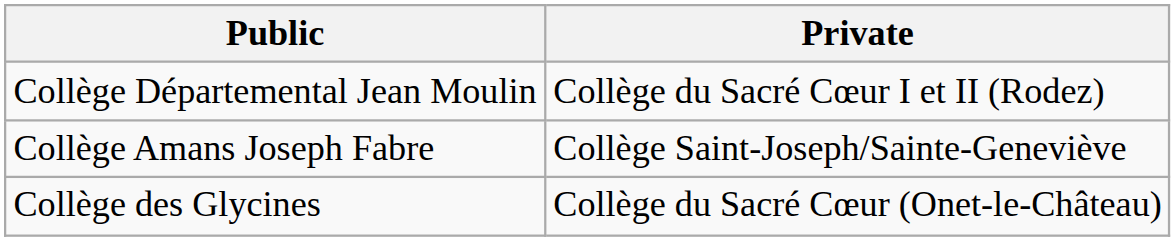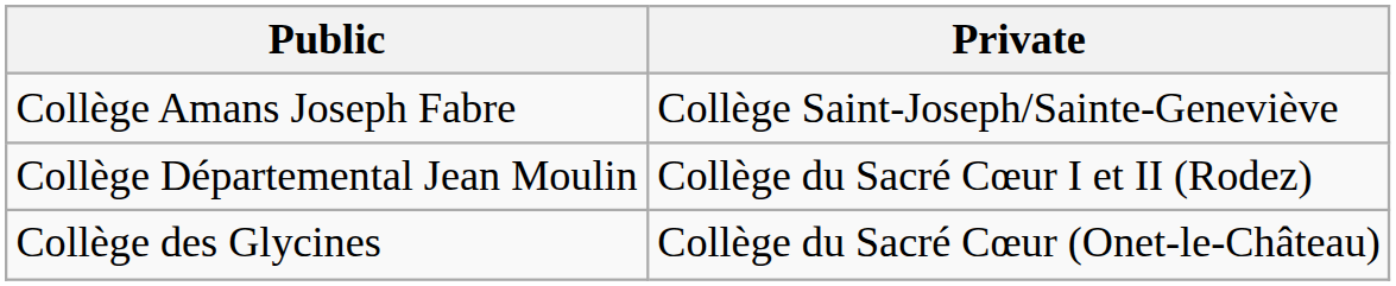rows swapped: Collège Amans Joseph Fabre <-> Collège Départemental Jean Moulin
